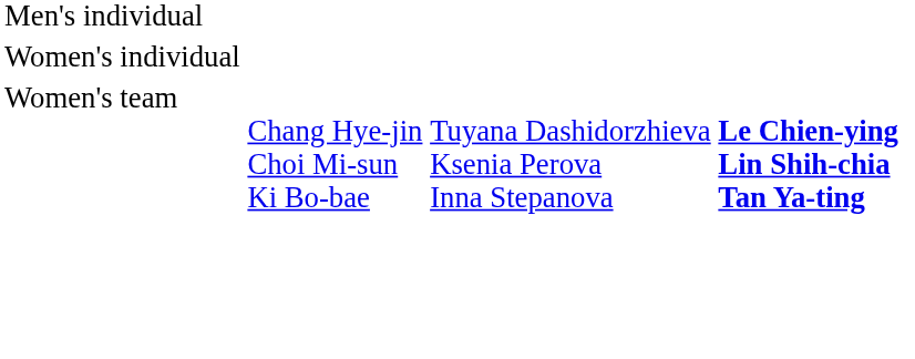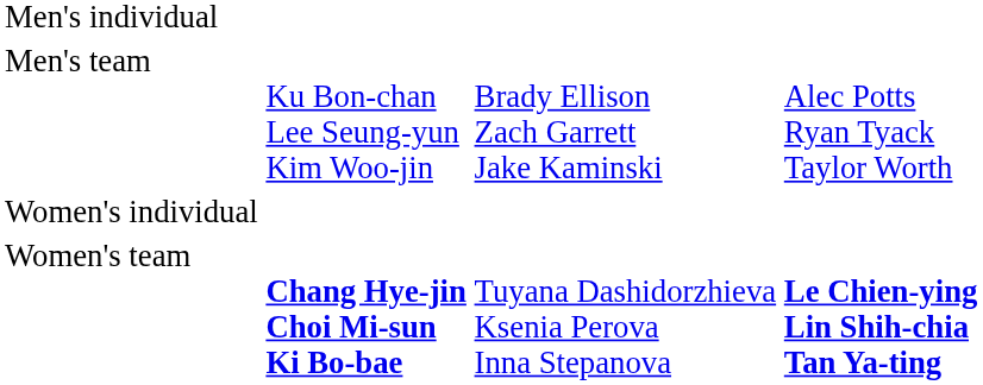+ row: Men's team | Ku Bon-chan Lee Seung-yun Kim Woo-jin | Brady Ellison Zach Garrett Jake Kaminski | Alec Potts Ryan Tyack Taylor Worth
Women's team | column 2: normal -> bold
